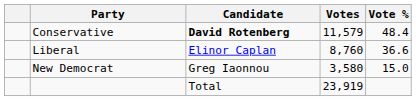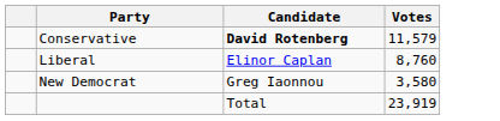- column: Vote % | 48.4 | 36.6 | 15.0
